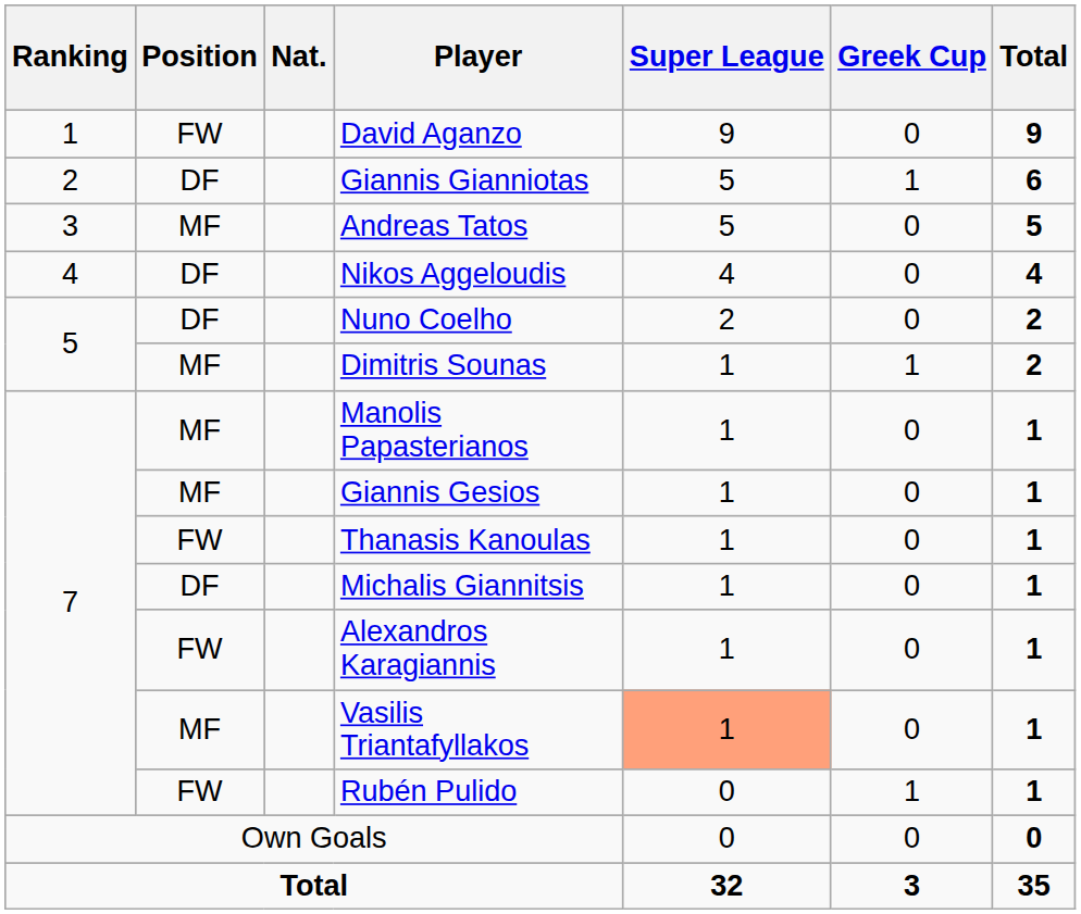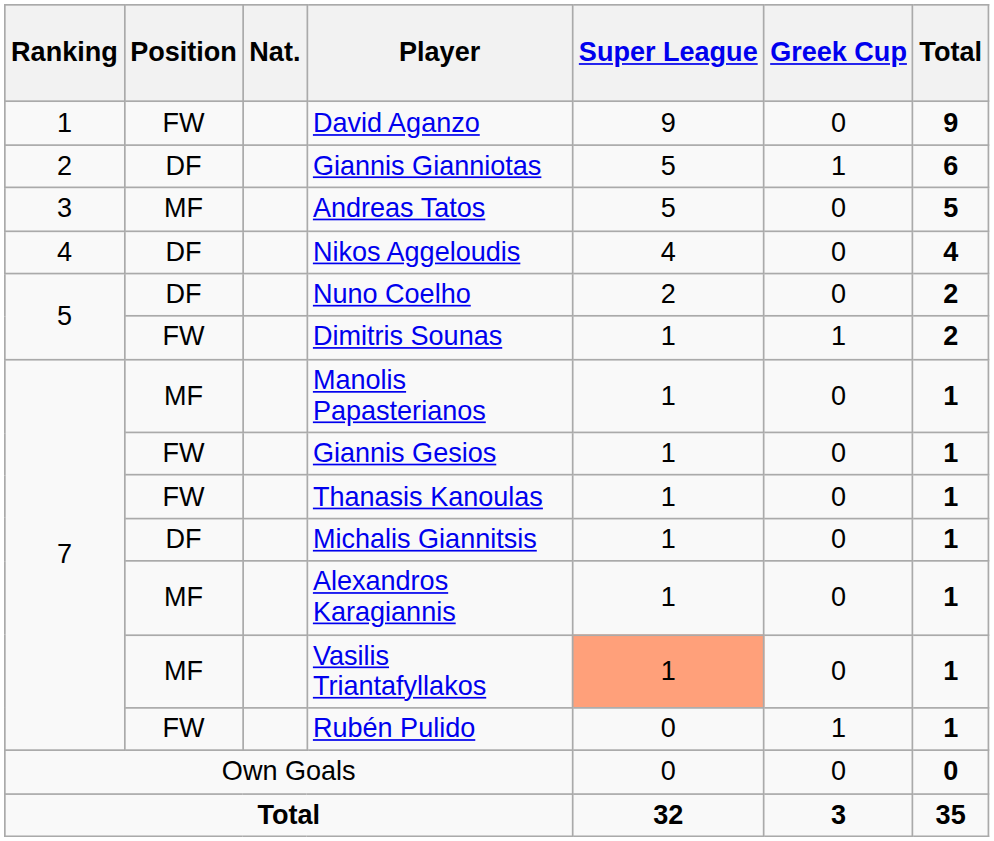Dimitris Sounas | Position: MF -> FW
Giannis Gesios | Position: MF -> FW
Alexandros Karagiannis | Position: FW -> MF
